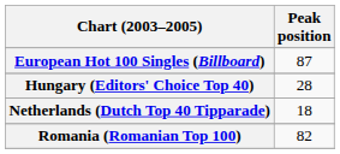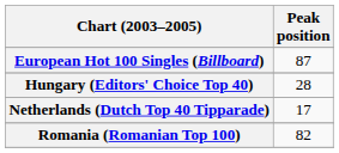Netherlands (Dutch Top 40 Tipparade) | Peak position: 18 -> 17
